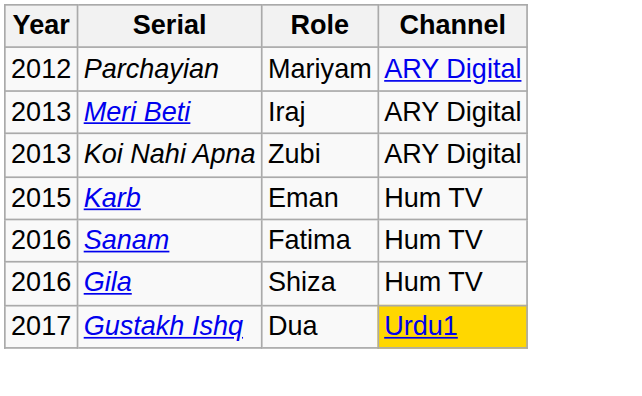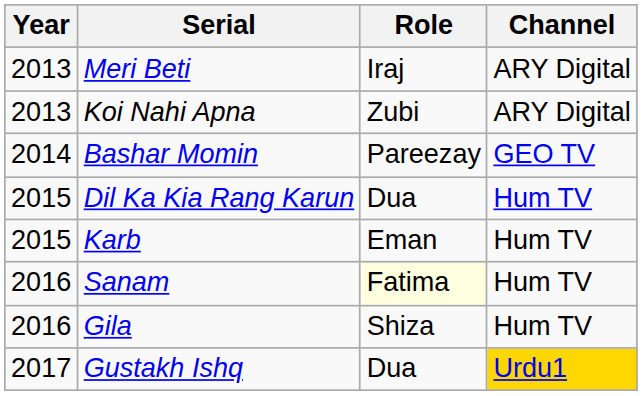- row: 2012 | Parchayian | Mariyam | ARY Digital
+ row: 2014 | Bashar Momin | Pareezay | GEO TV
+ row: 2015 | Dil Ka Kia Rang Karun | Dua | Hum TV
Sanam | Role: no background -> lightyellow background
